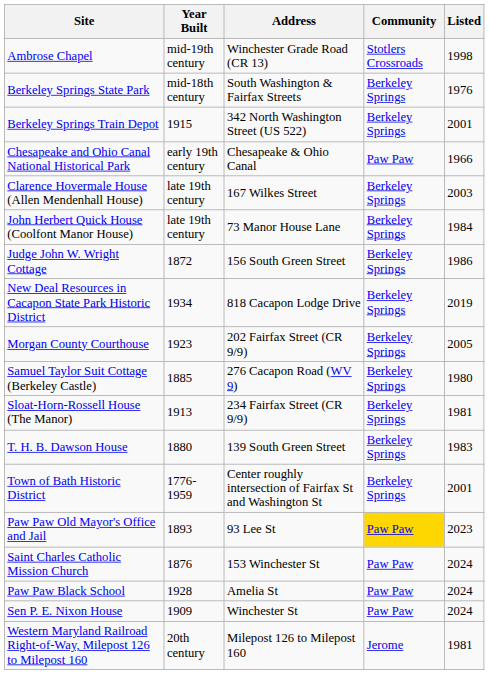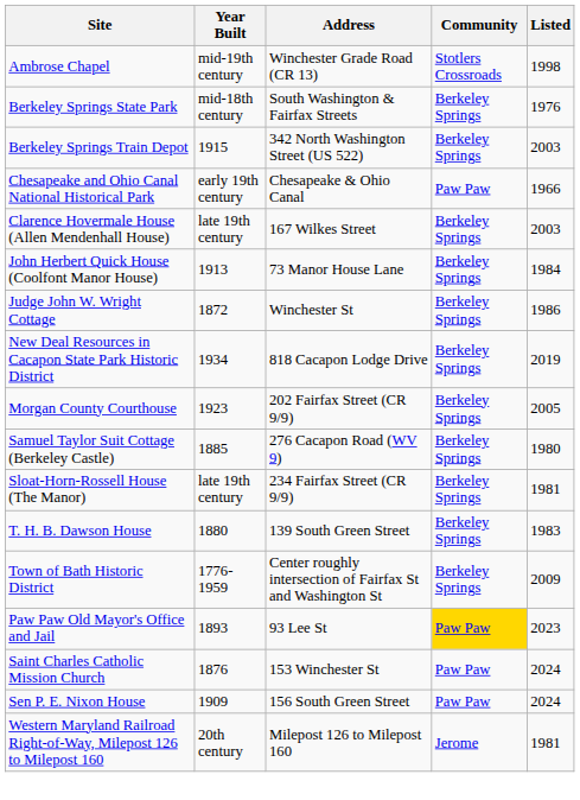Berkeley Springs Train Depot | Listed: 2001 -> 2003
John Herbert Quick House (Coolfont Manor House) | Year Built: late 19th century -> 1913
Judge John W. Wright Cottage | Address: 156 South Green Street -> Winchester St
Sloat-Horn-Rossell House (The Manor) | Year Built: 1913 -> late 19th century
Town of Bath Historic District | Listed: 2001 -> 2009
- row: Paw Paw Black School | 1928 | Amelia St | Paw Paw | 2024
Sen P. E. Nixon House | Address: Winchester St -> 156 South Green Street
